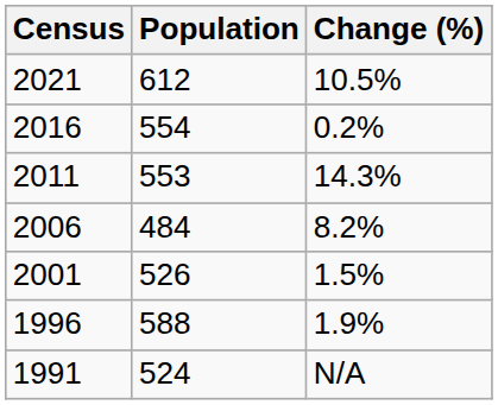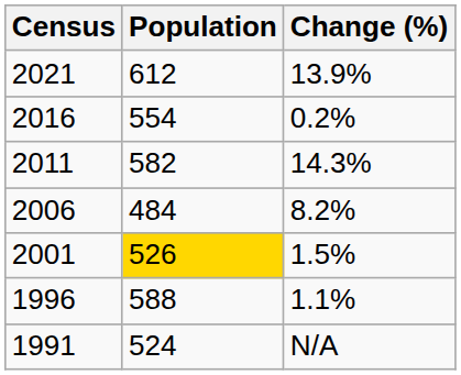2021 | Change (%): 10.5% -> 13.9%
2011 | Population: 553 -> 582
2001 | Population: no background -> gold background
1996 | Change (%): 1.9% -> 1.1%
